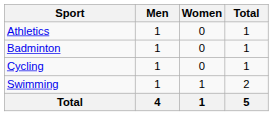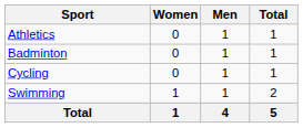columns swapped: Men <-> Women
